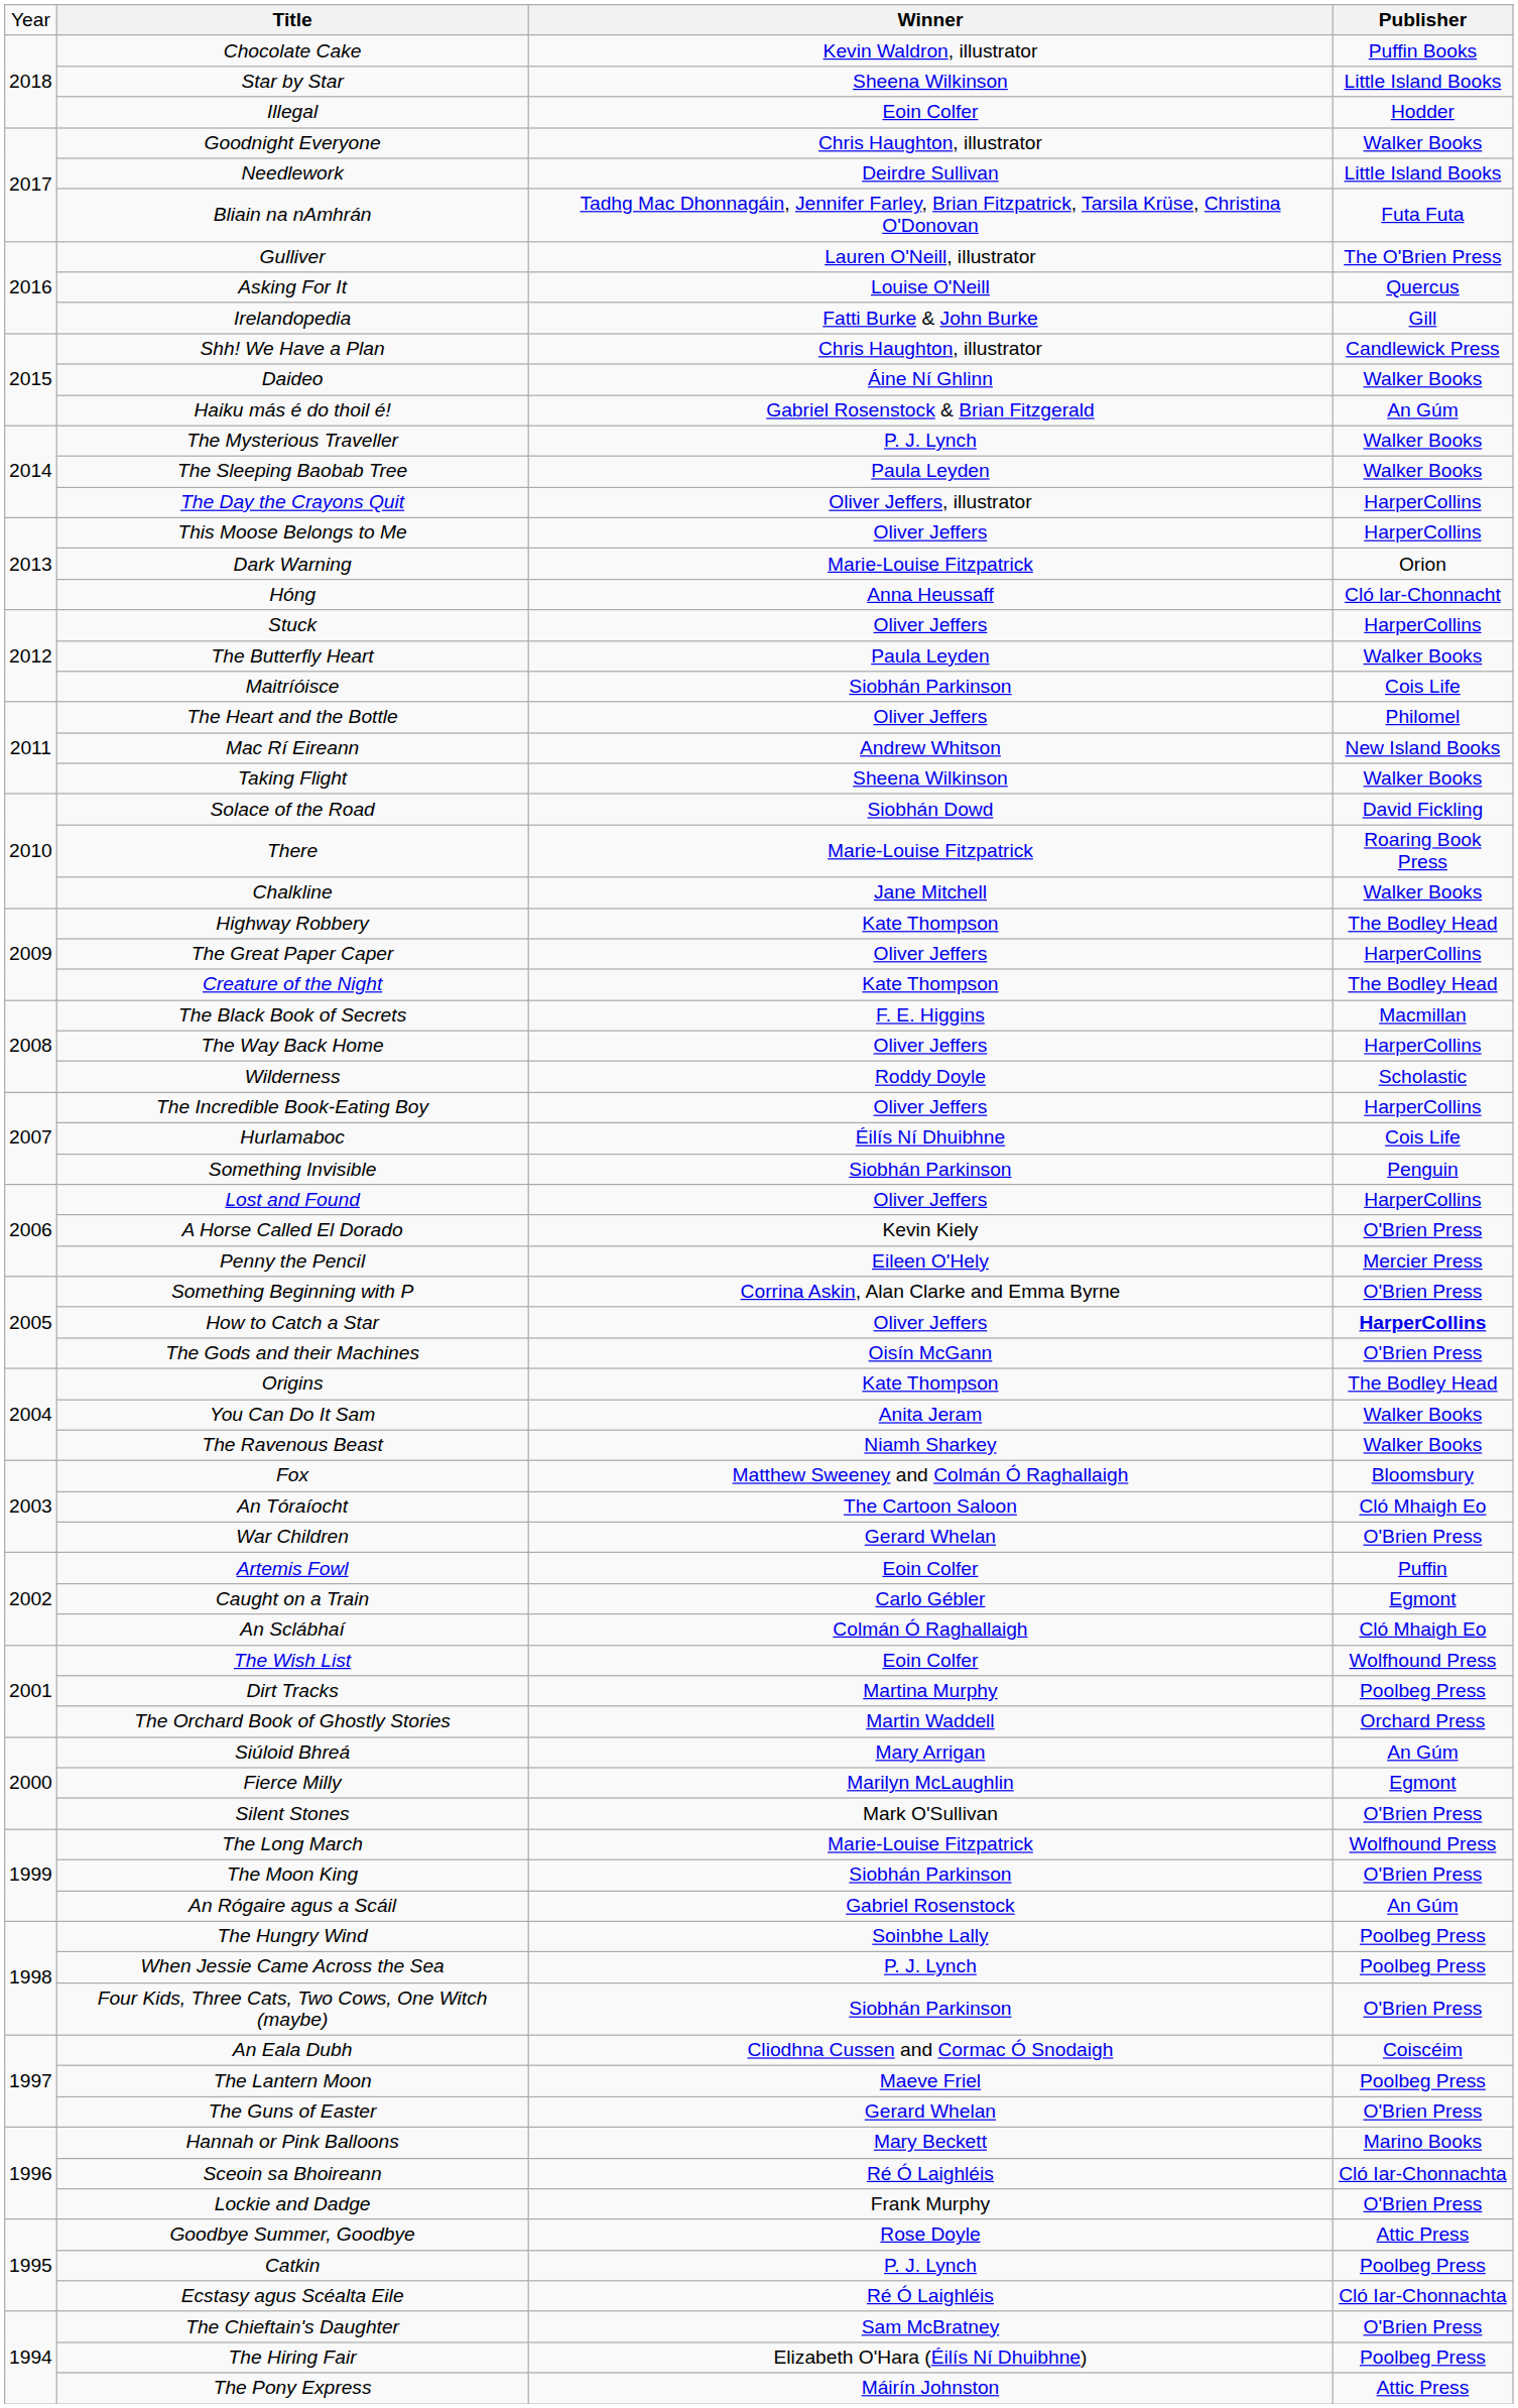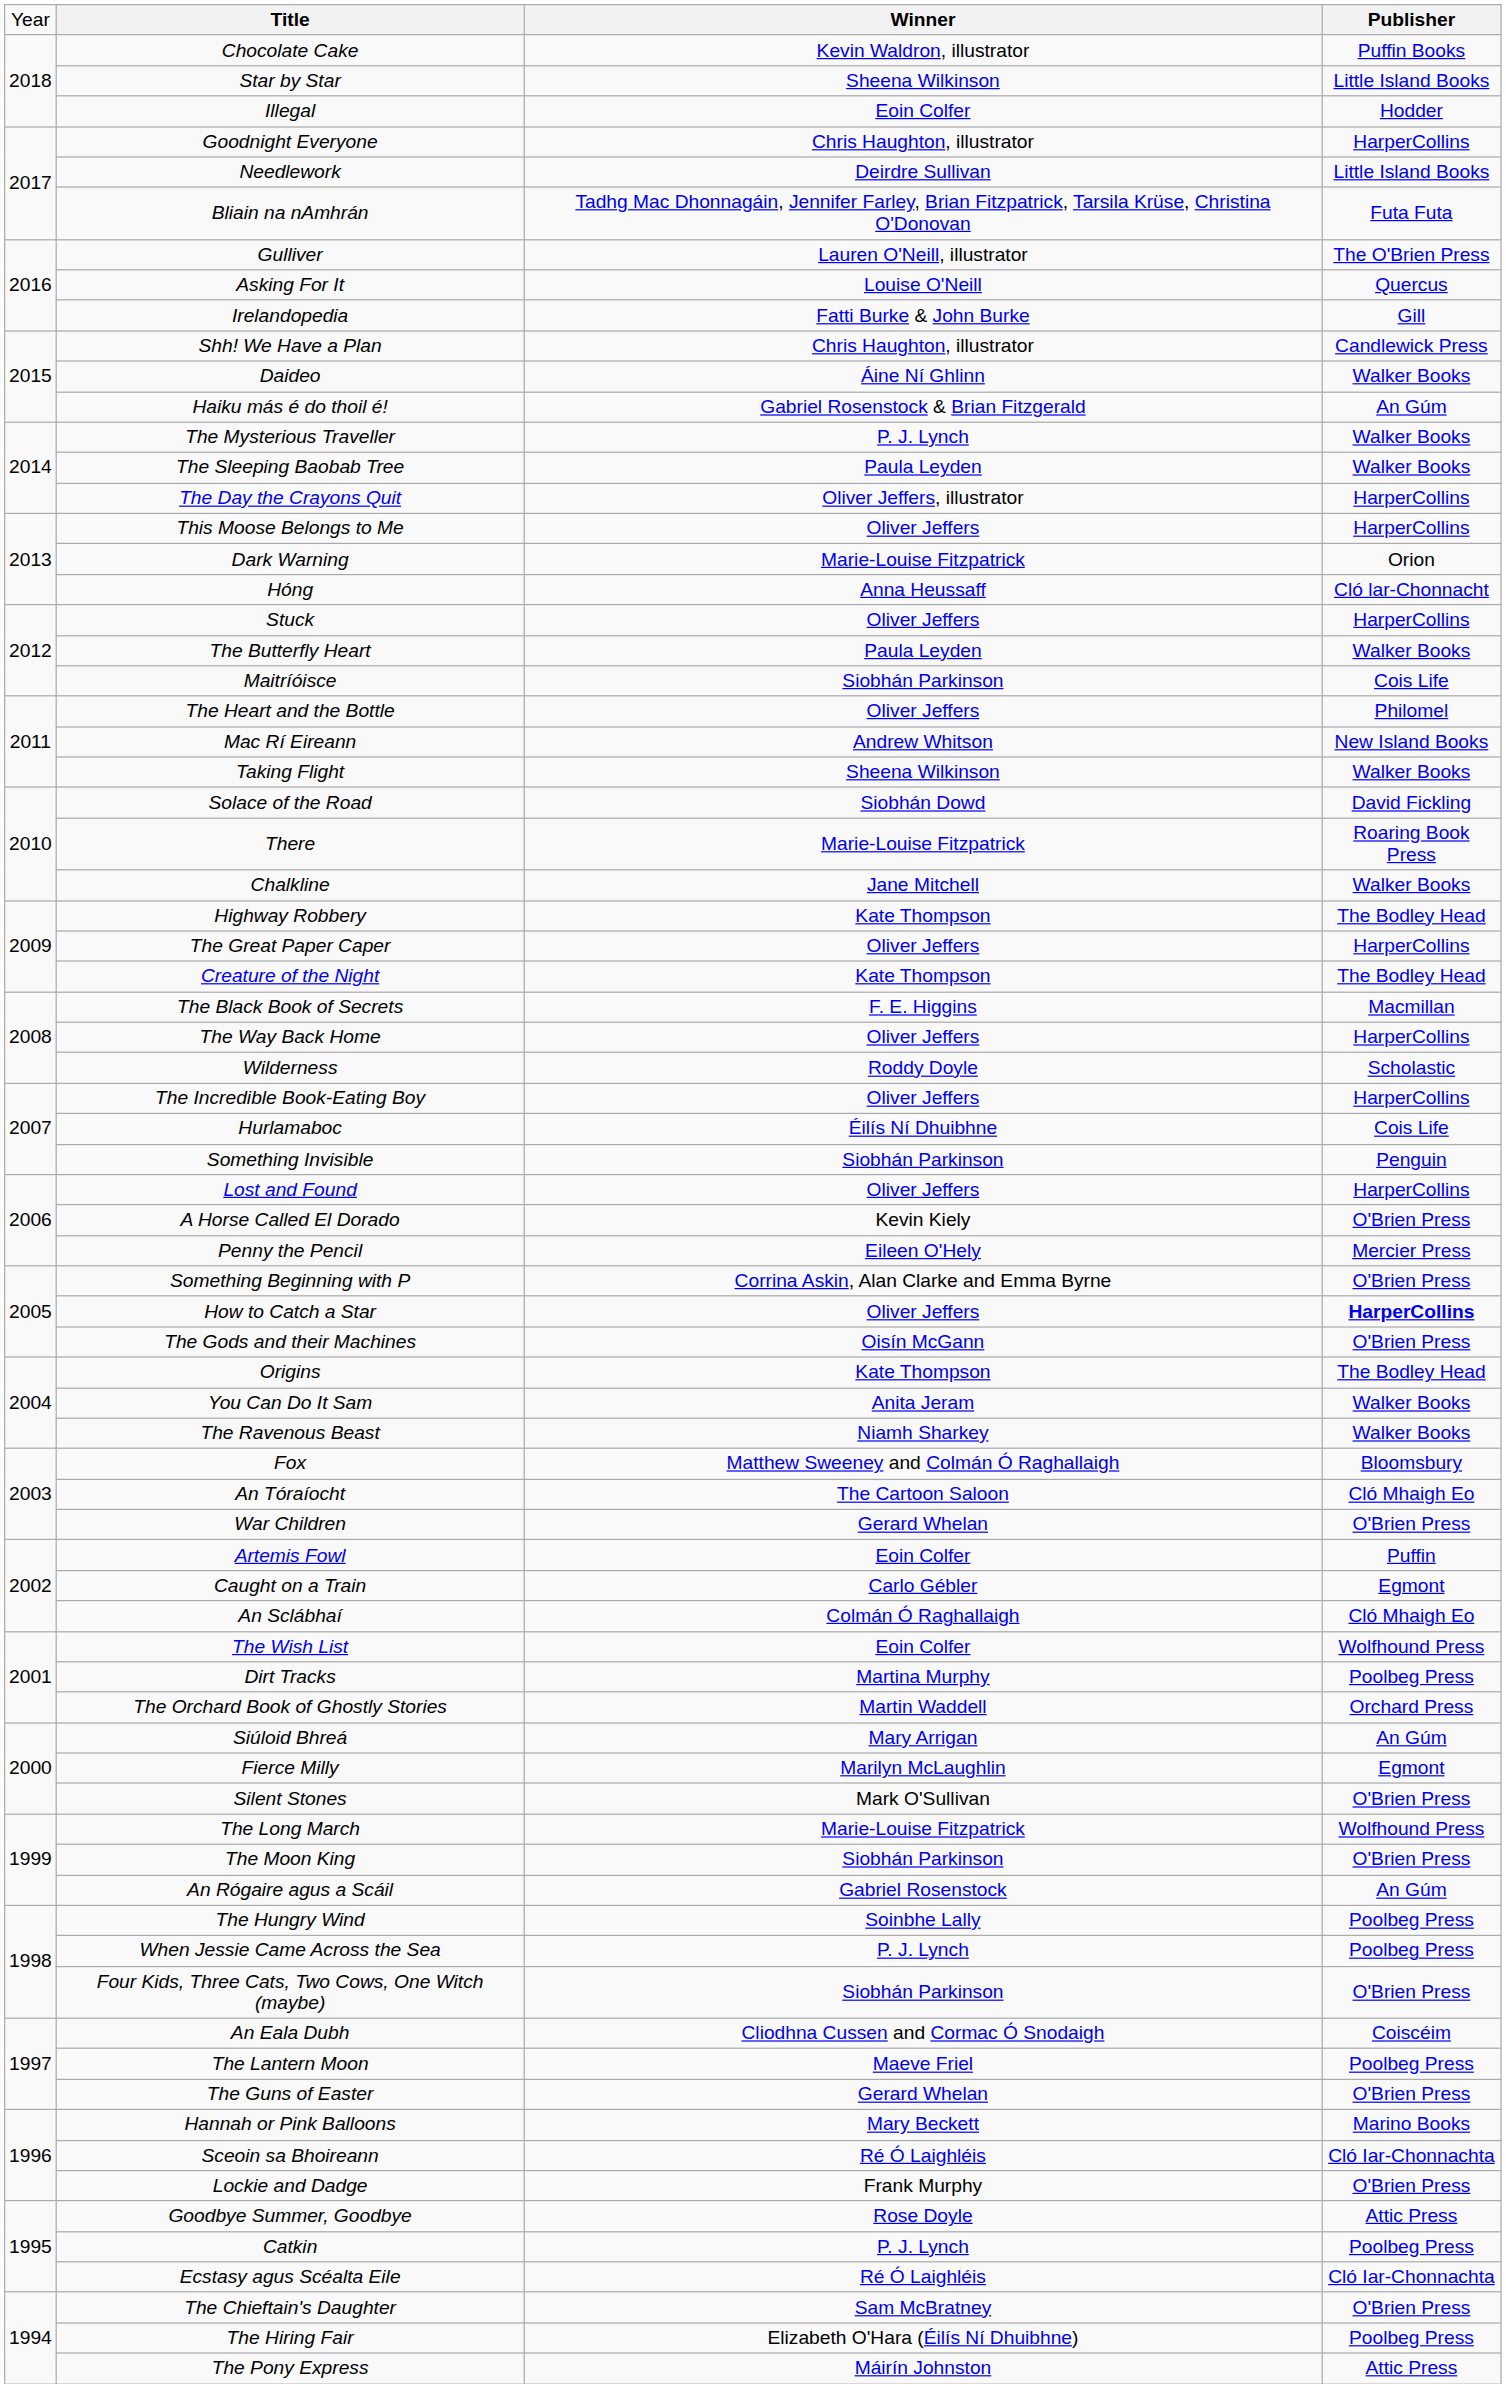Goodnight Everyone | column 4: Walker Books -> HarperCollins
